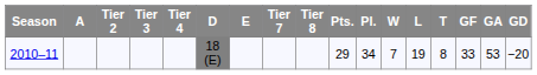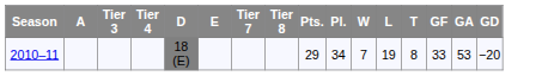- column: Tier 2
